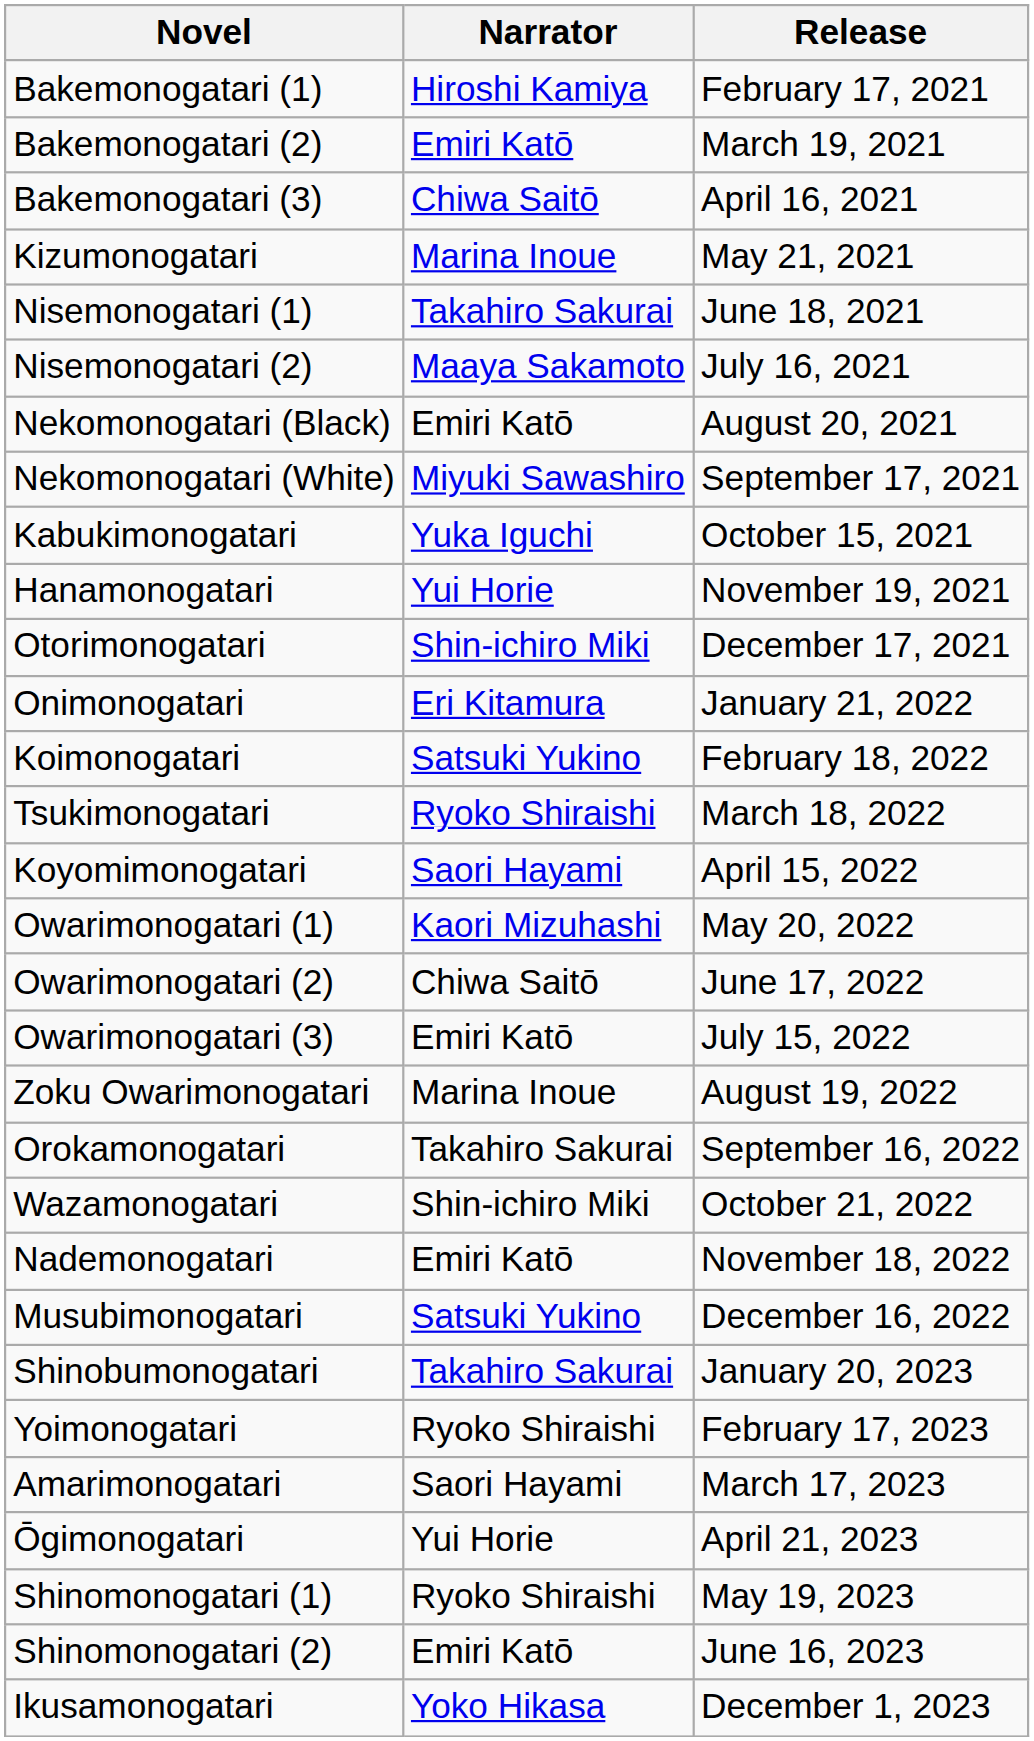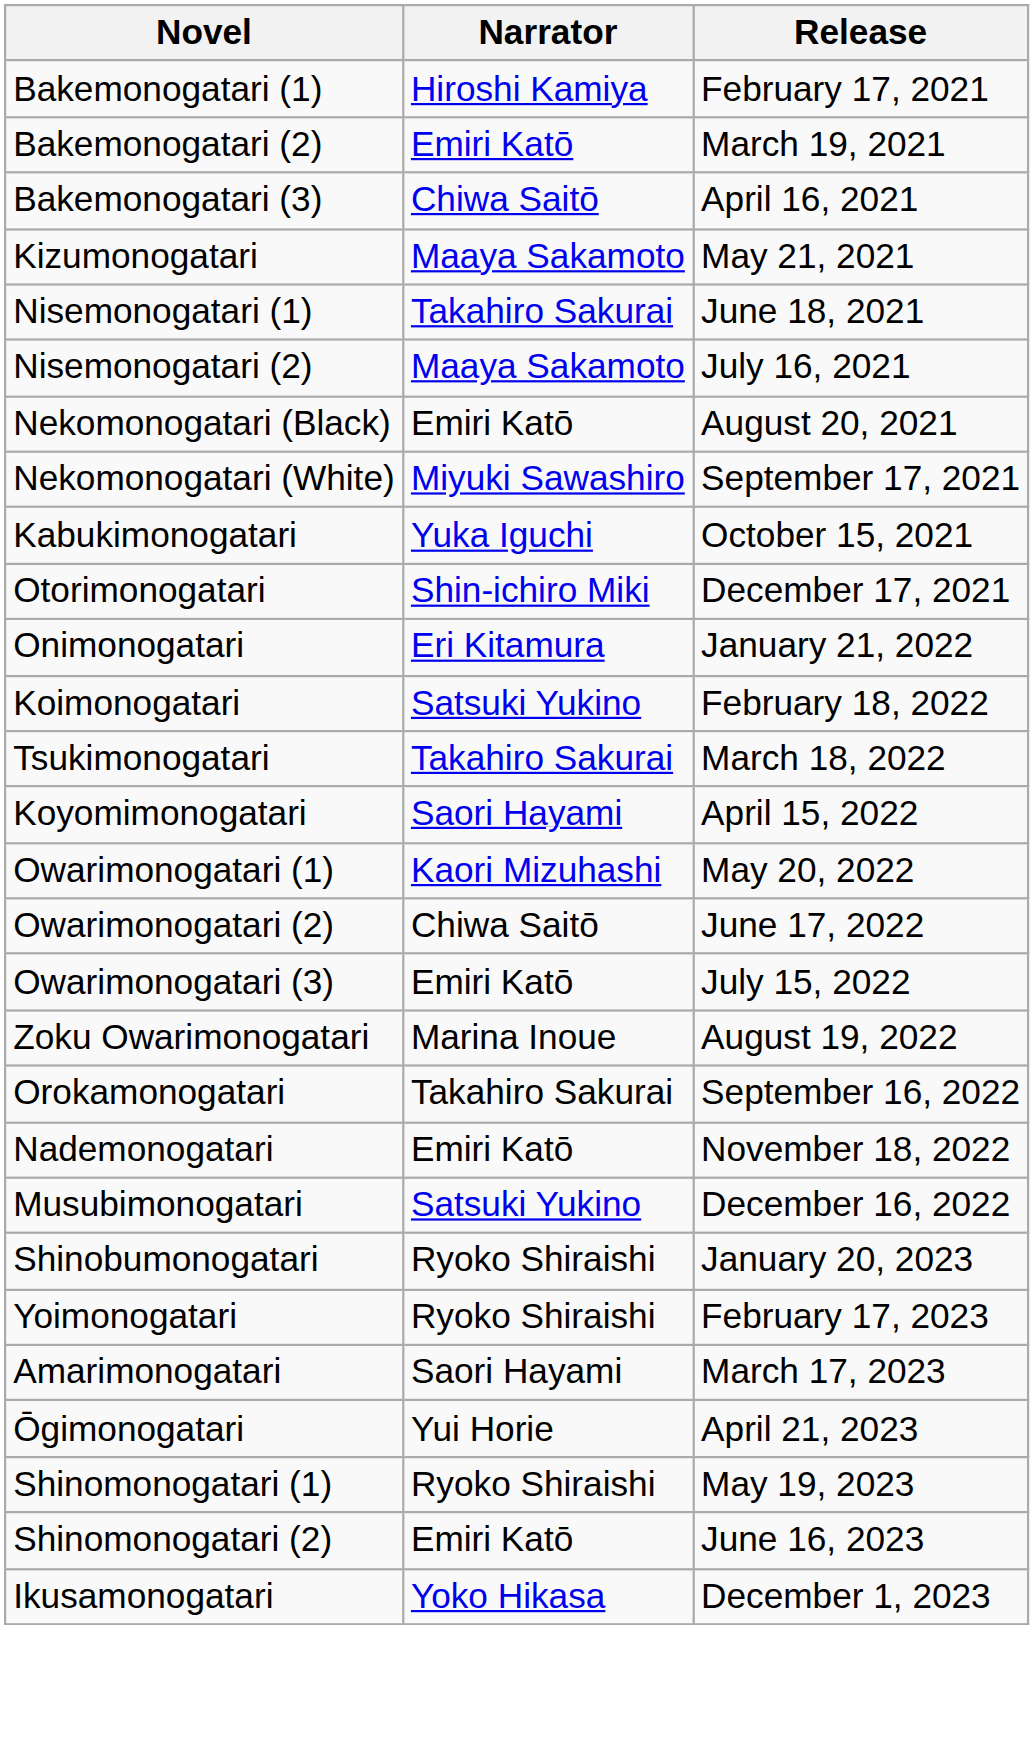Kizumonogatari | Narrator: Marina Inoue -> Maaya Sakamoto
- row: Hanamonogatari | Yui Horie | November 19, 2021
Tsukimonogatari | Narrator: Ryoko Shiraishi -> Takahiro Sakurai
- row: Wazamonogatari | Shin-ichiro Miki | October 21, 2022
Shinobumonogatari | Narrator: Takahiro Sakurai -> Ryoko Shiraishi
